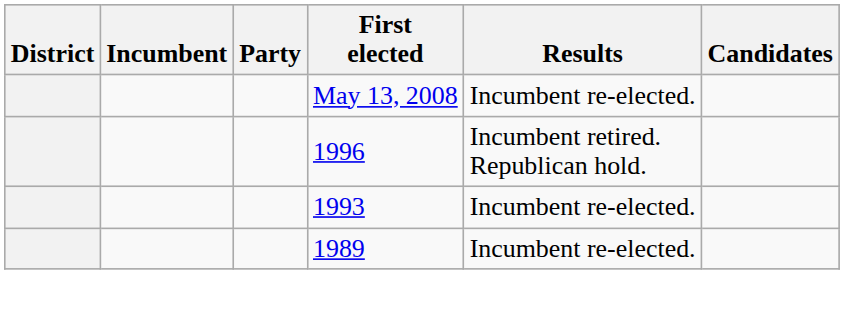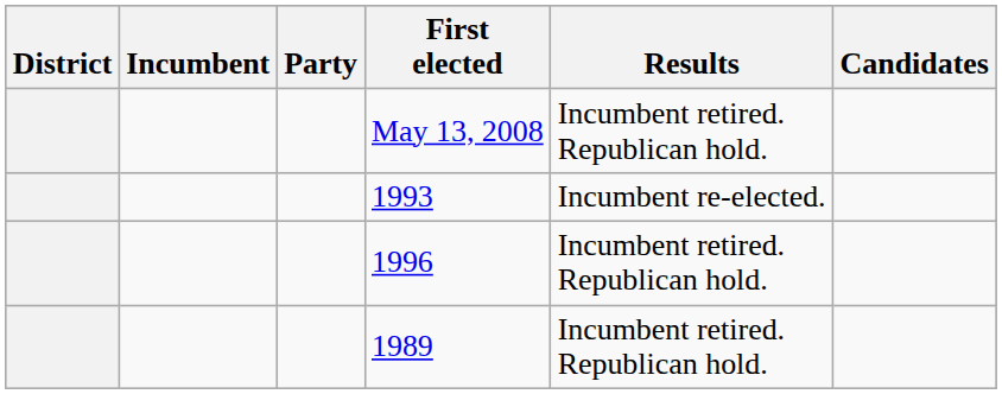May 13, 2008 | Results: Incumbent re-elected. -> Incumbent retired. Republican hold.
rows swapped: 1993 <-> 1996
1989 | Results: Incumbent re-elected. -> Incumbent retired. Republican hold.
